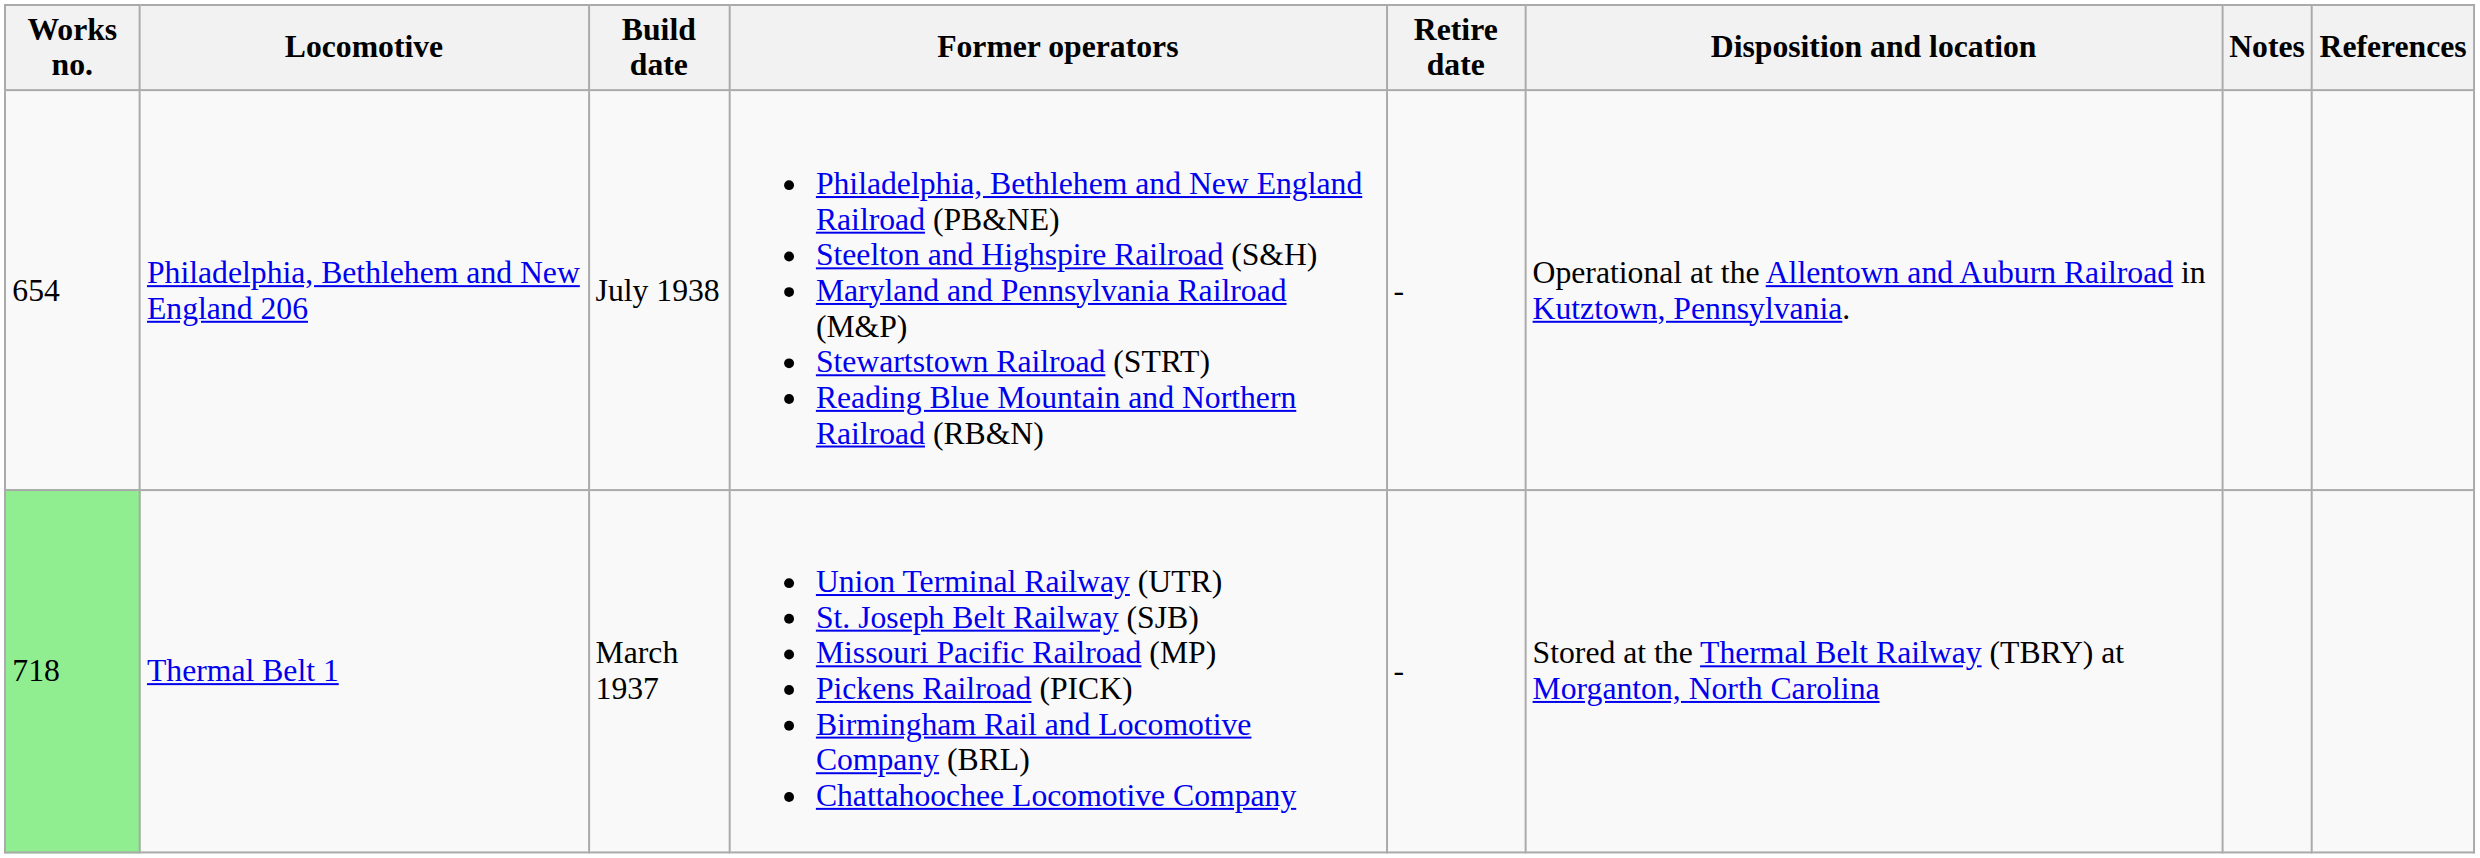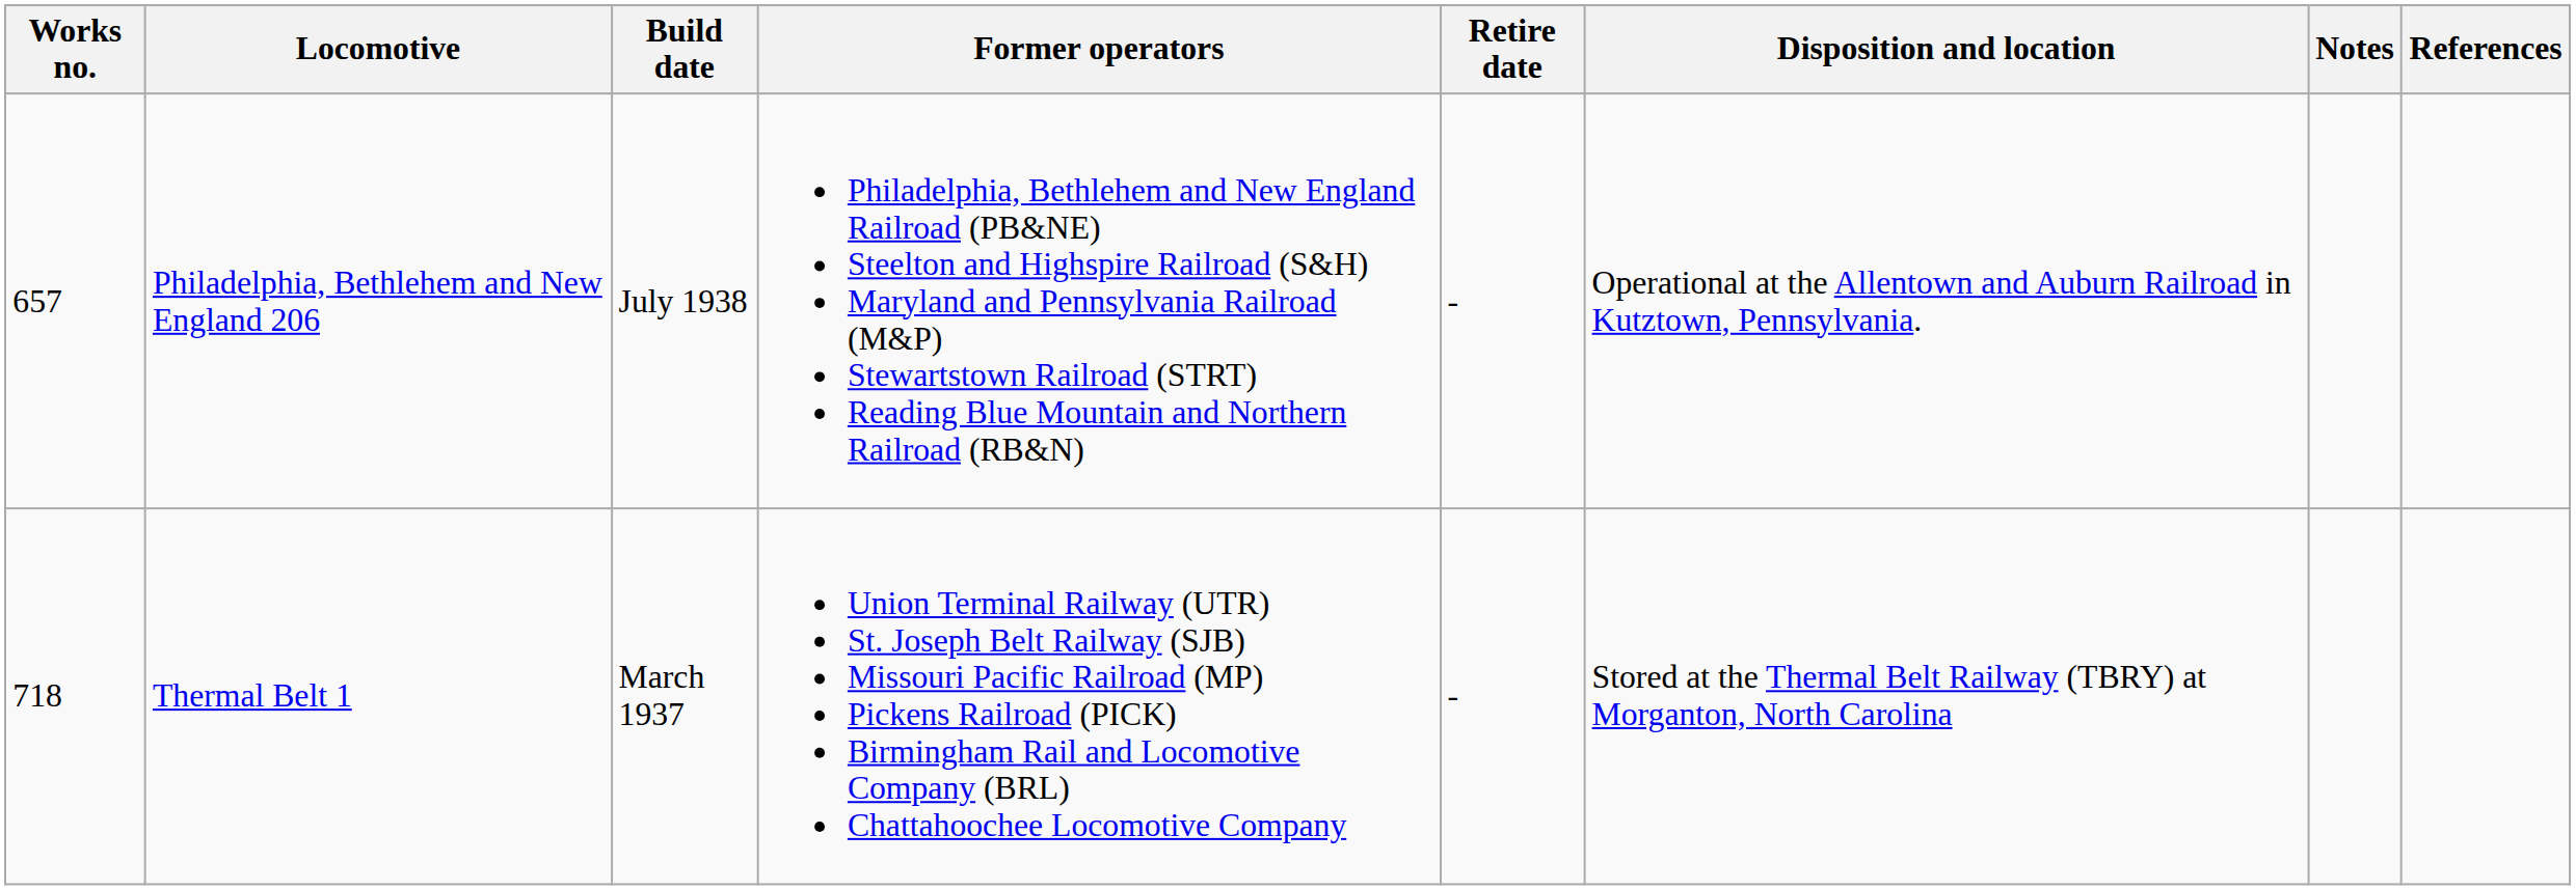Philadelphia, Bethlehem and New England 206 | Works no.: 654 -> 657
Thermal Belt 1 | Works no.: lightgreen background -> no background
